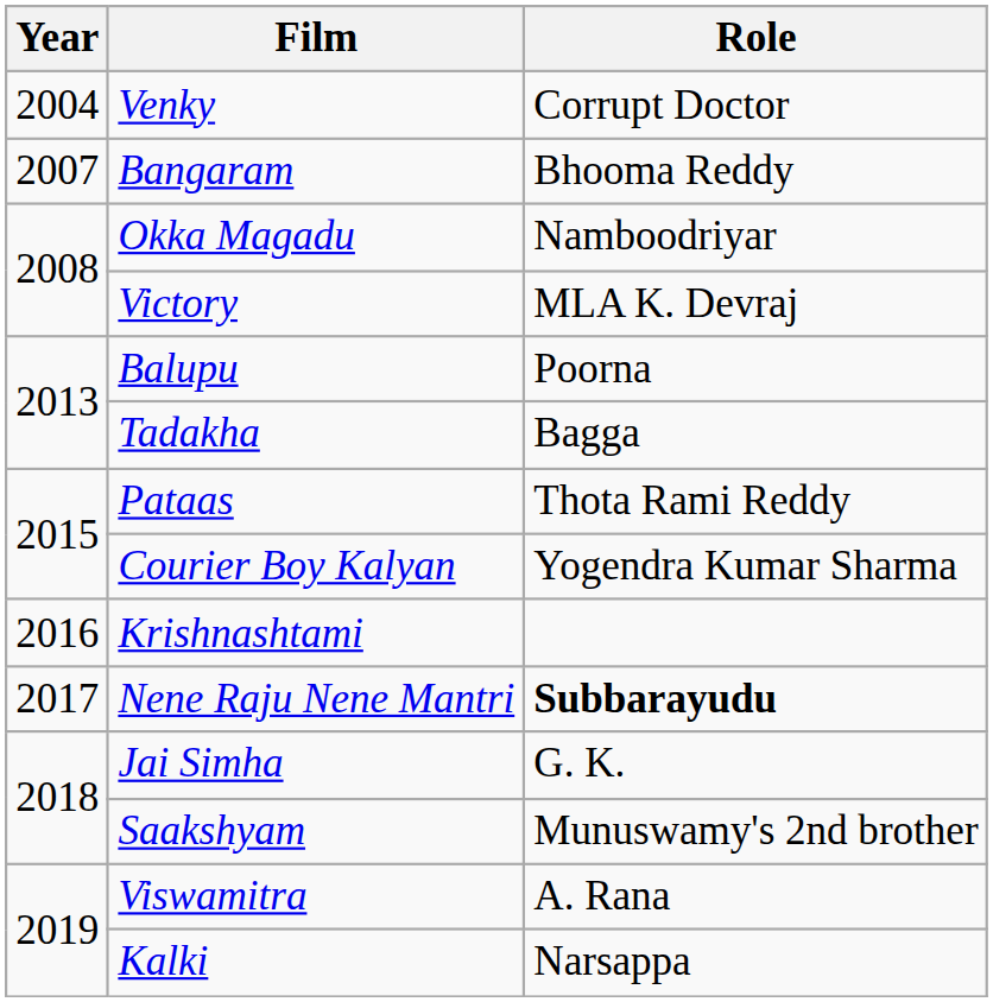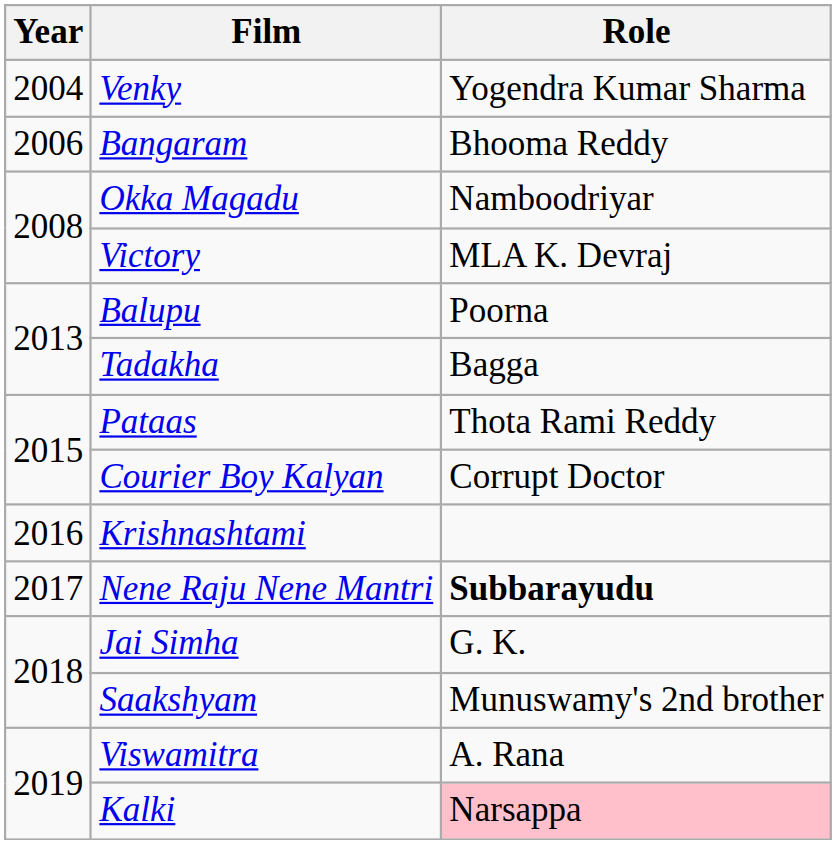Venky | Role: Corrupt Doctor -> Yogendra Kumar Sharma
Bangaram | Year: 2007 -> 2006
Courier Boy Kalyan | Role: Yogendra Kumar Sharma -> Corrupt Doctor
Kalki | Role: no background -> pink background
